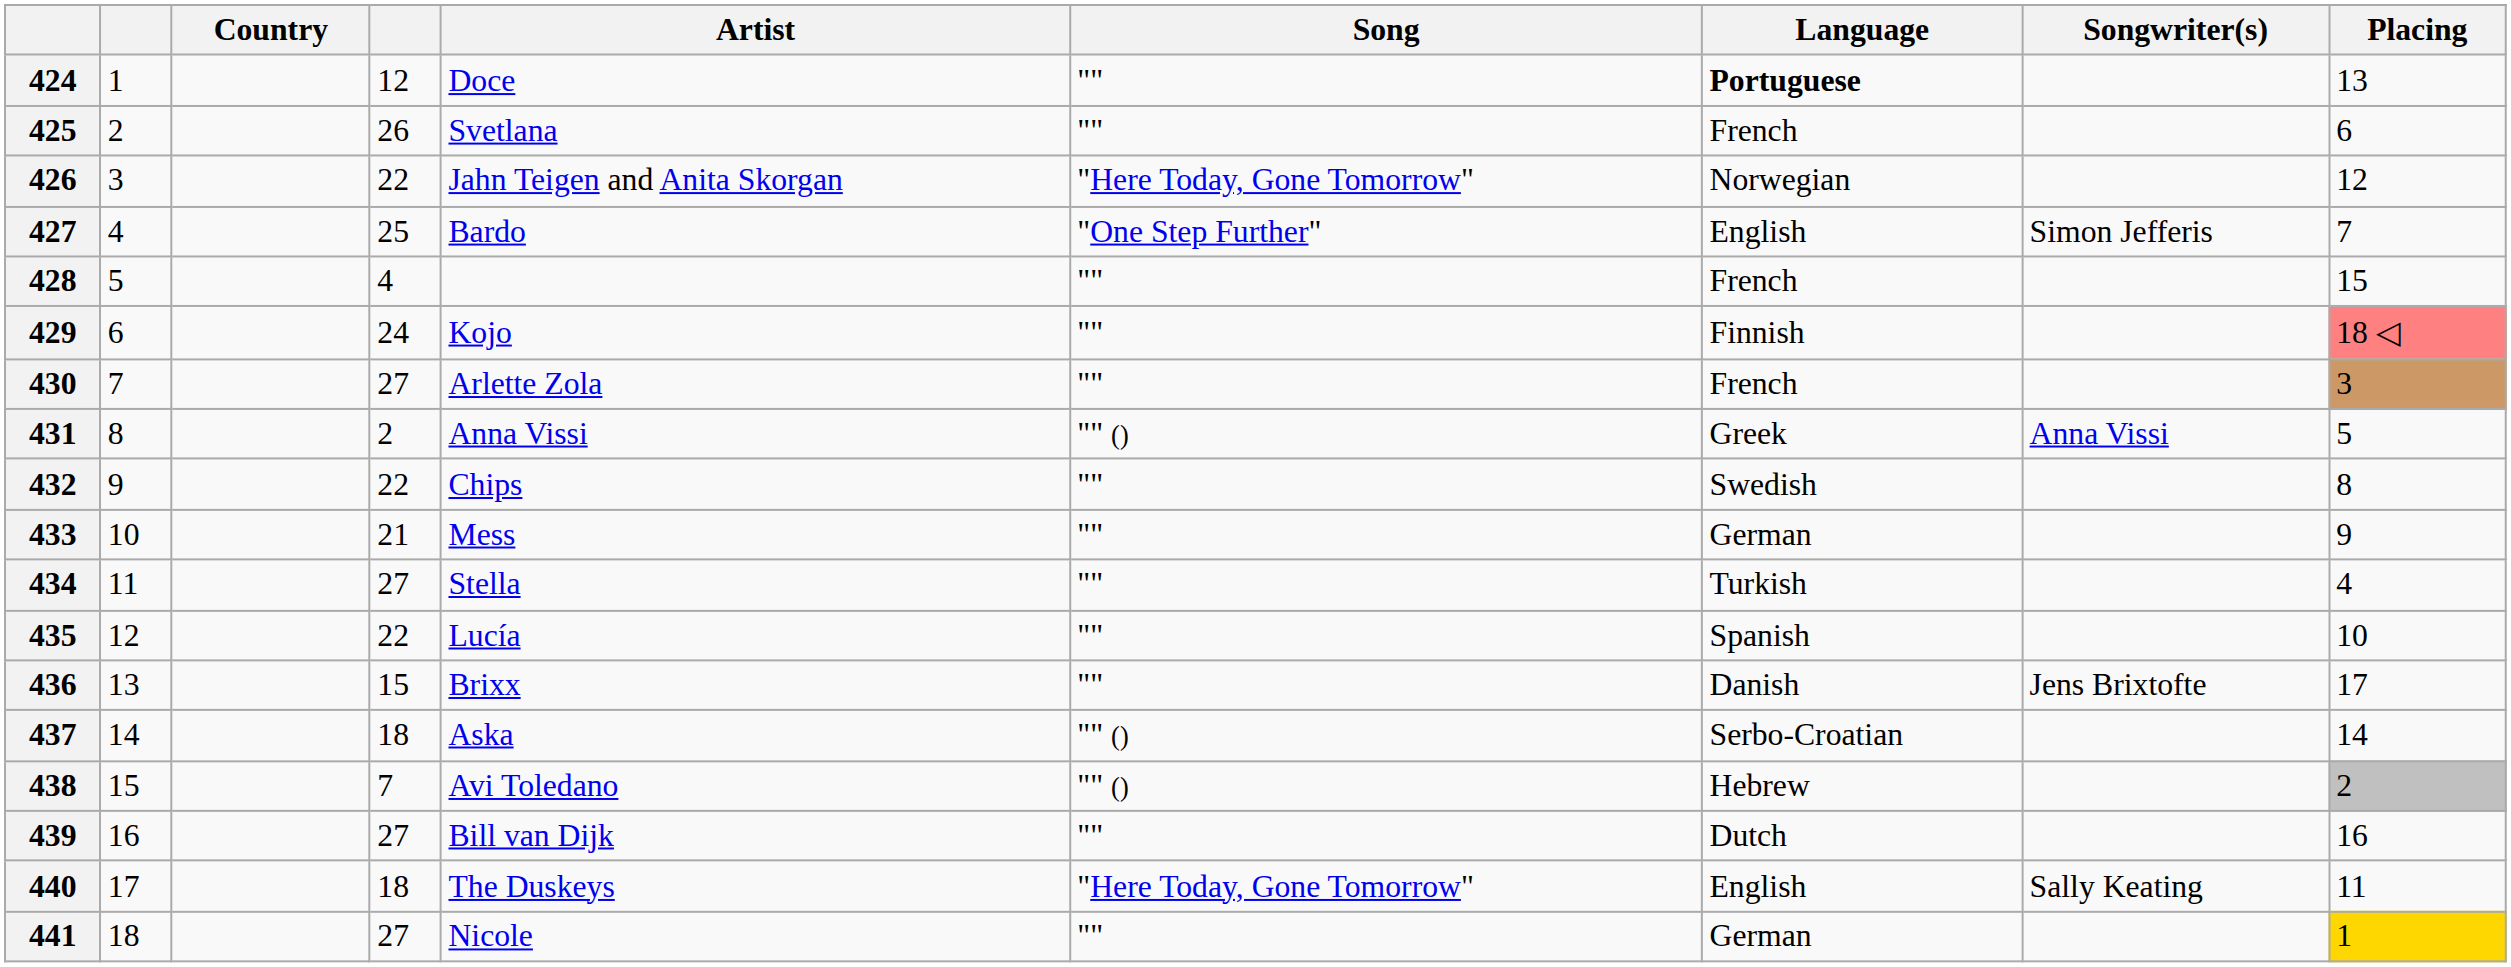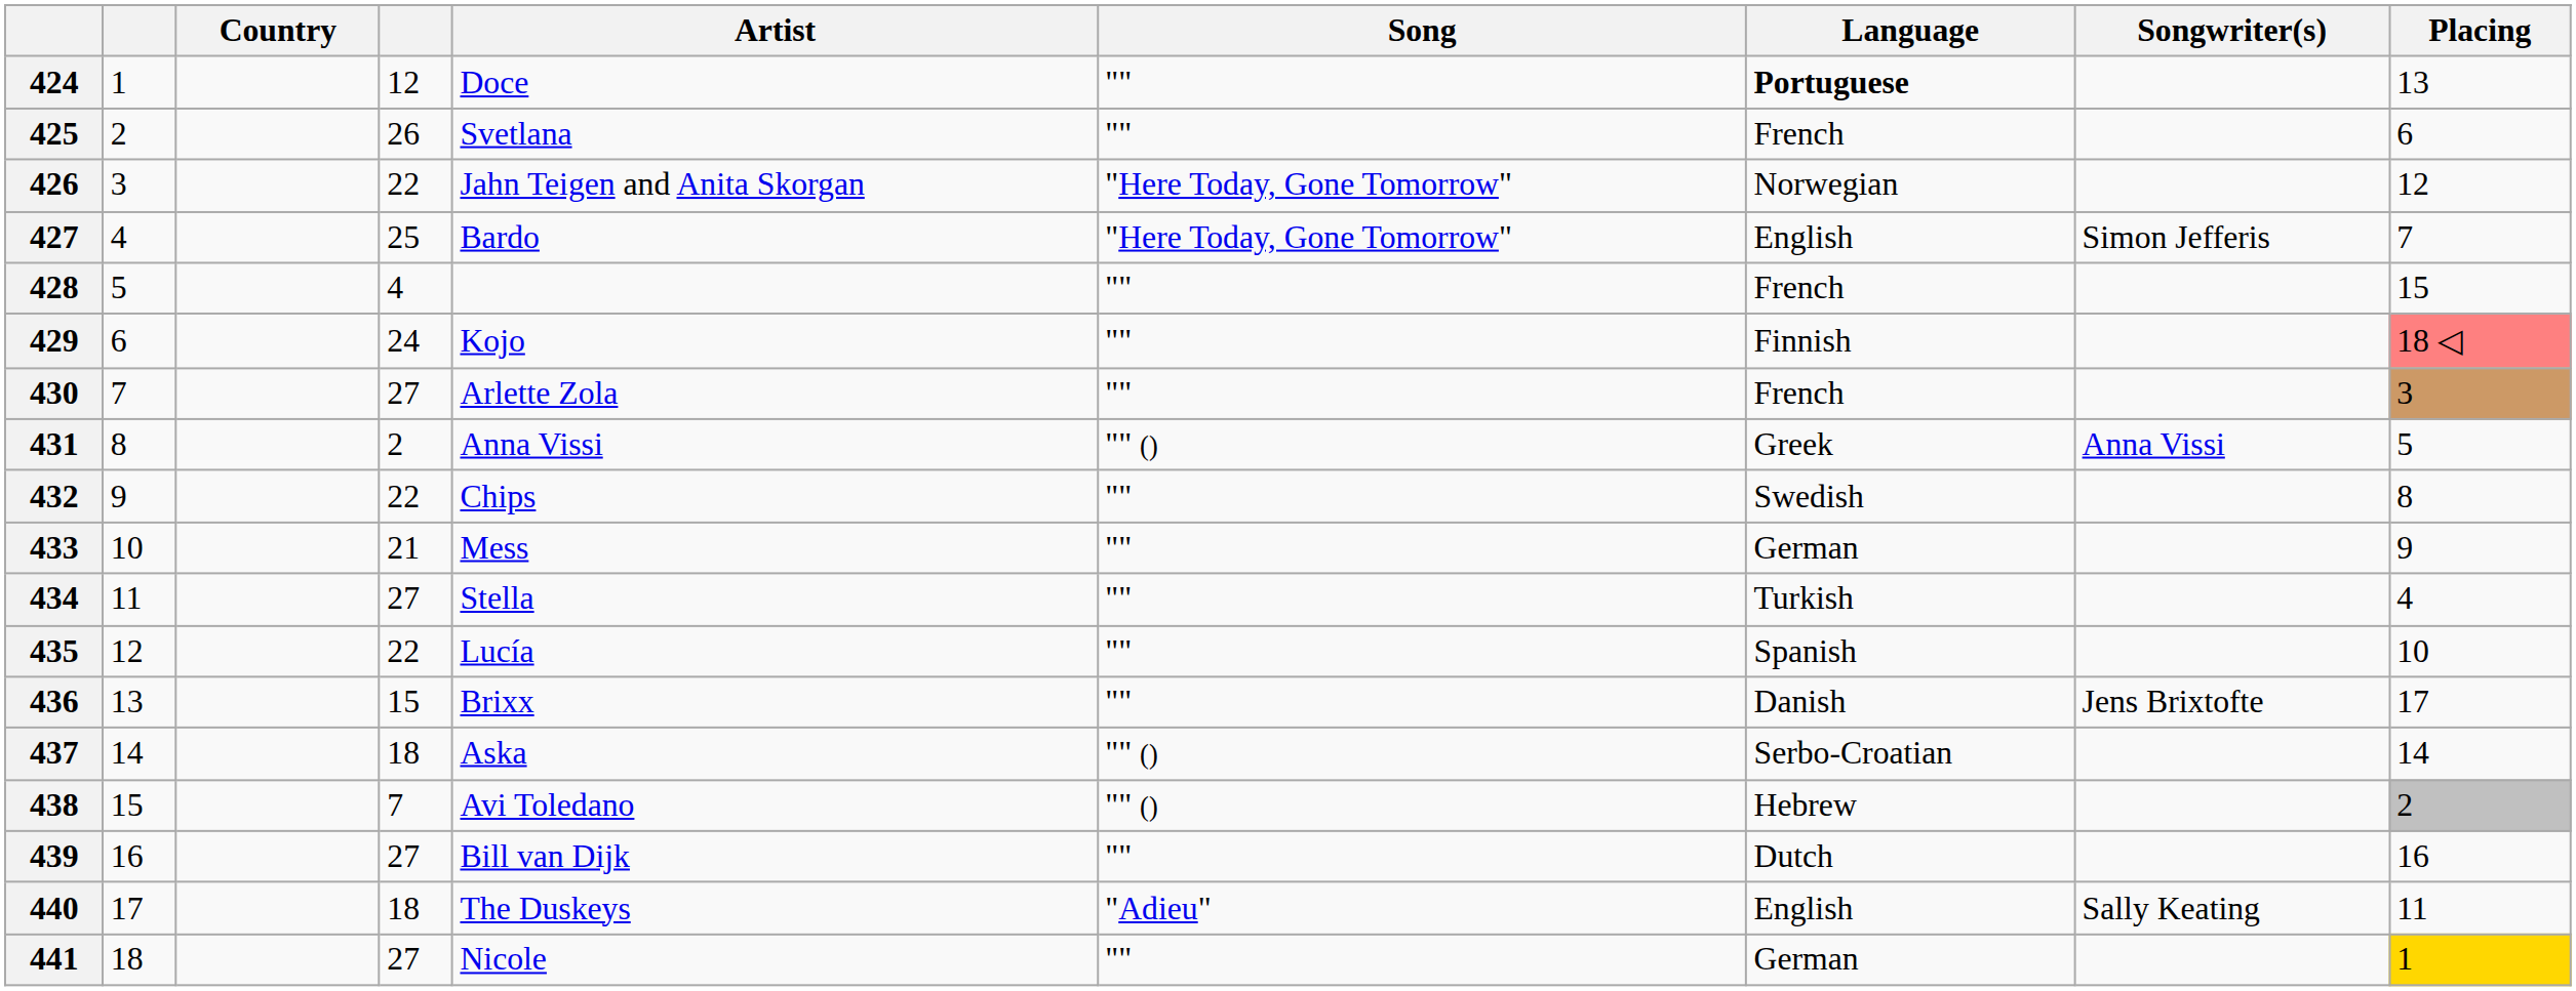427 | Song: "One Step Further" -> "Here Today, Gone Tomorrow"
440 | Song: "Here Today, Gone Tomorrow" -> "Adieu"
